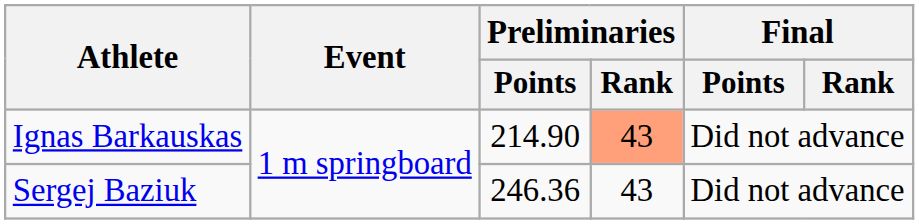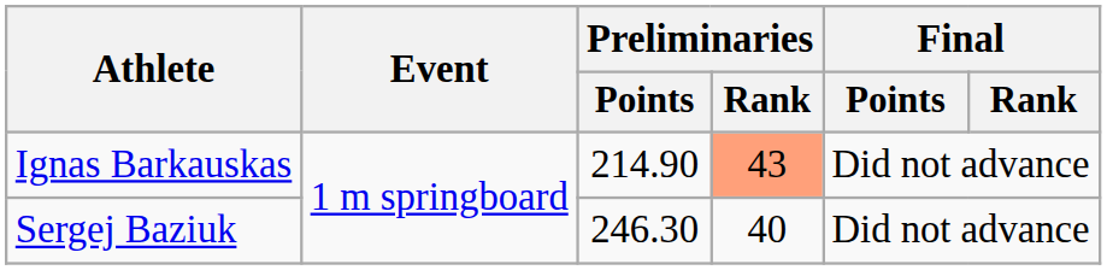Sergej Baziuk | Preliminaries / Points: 246.36 -> 246.30
Sergej Baziuk | Preliminaries / Rank: 43 -> 40
